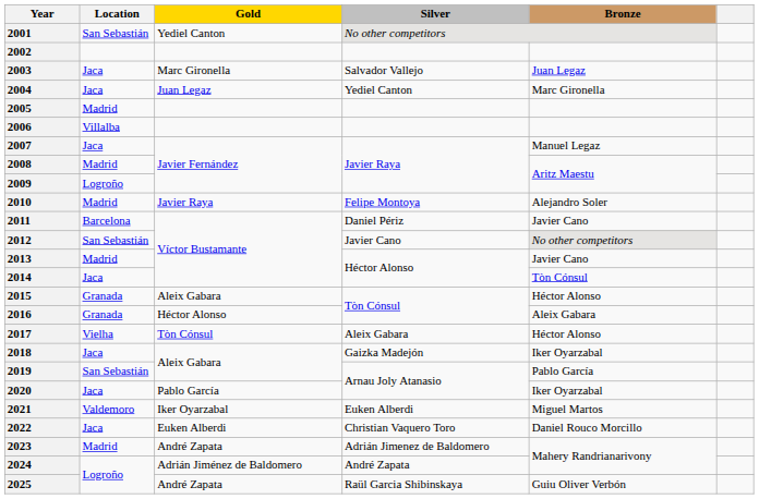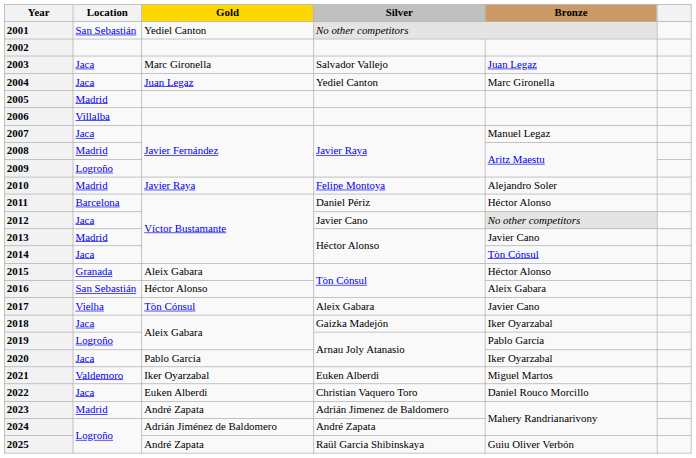2011 | Bronze: Javier Cano -> Héctor Alonso
2012 | Location: San Sebastián -> Jaca
2016 | Location: Granada -> San Sebastián
2017 | Bronze: Héctor Alonso -> Javier Cano
2019 | Location: San Sebastián -> Logroño
